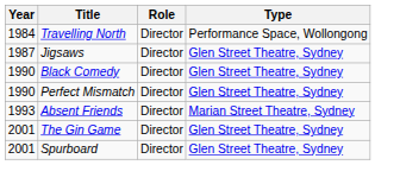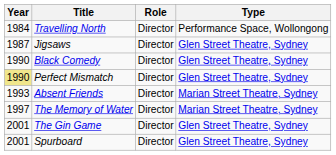Perfect Mismatch | Year: no background -> khaki background
+ row: 1997 | The Memory of Water | Director | Marian Street Theatre, Sydney
